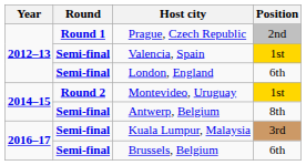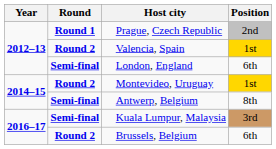Valencia, Spain | Round: Semi-final -> Round 2
Brussels, Belgium | Round: Semi-final -> Round 2
